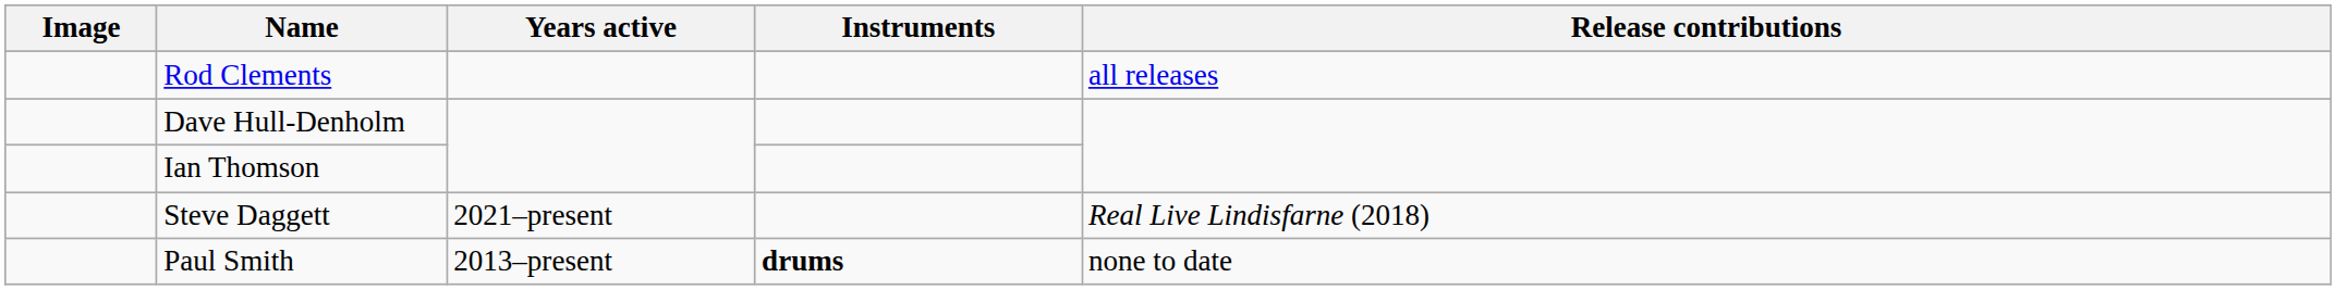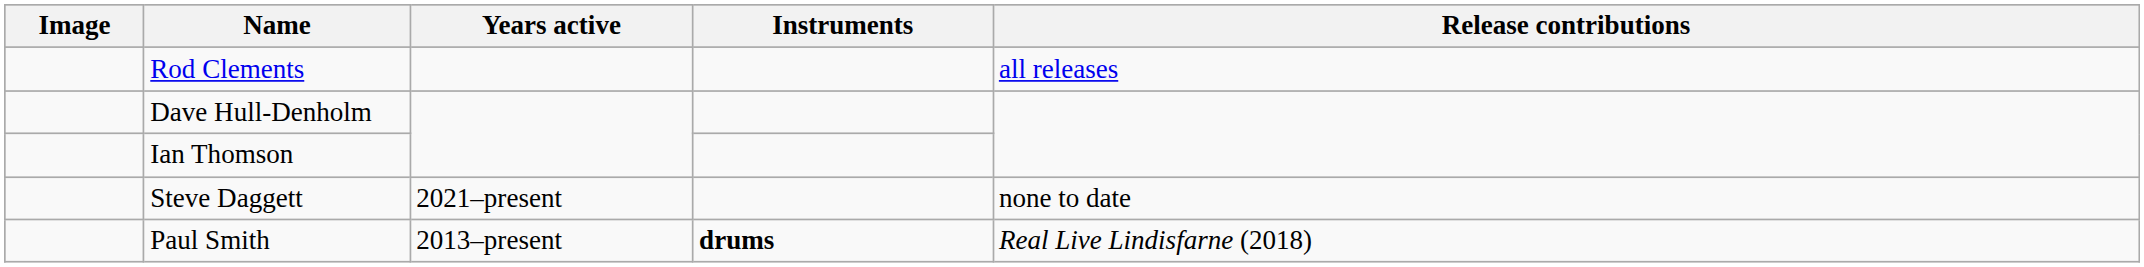Steve Daggett | Release contributions: Real Live Lindisfarne (2018) -> none to date
Paul Smith | Release contributions: none to date -> Real Live Lindisfarne (2018)
